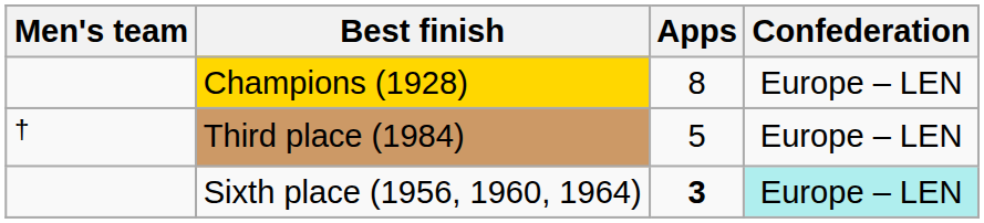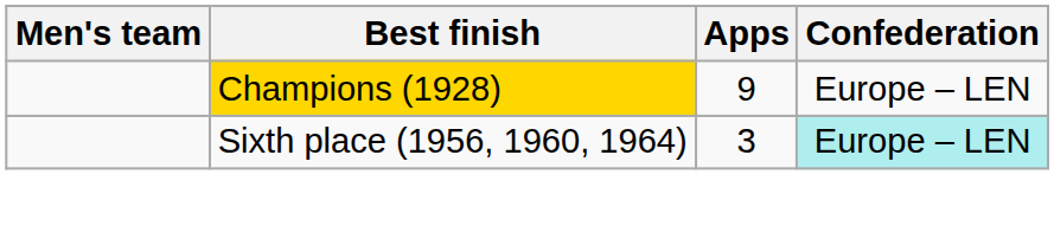Champions (1928) | Apps: 8 -> 9
- row: † | Third place (1984) | 5 | Europe – LEN
Sixth place (1956, 1960, 1964) | Apps: bold -> normal
